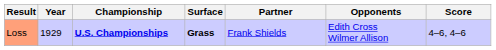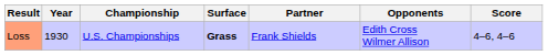Loss | Year: 1929 -> 1930
Loss | Championship: bold -> normal
